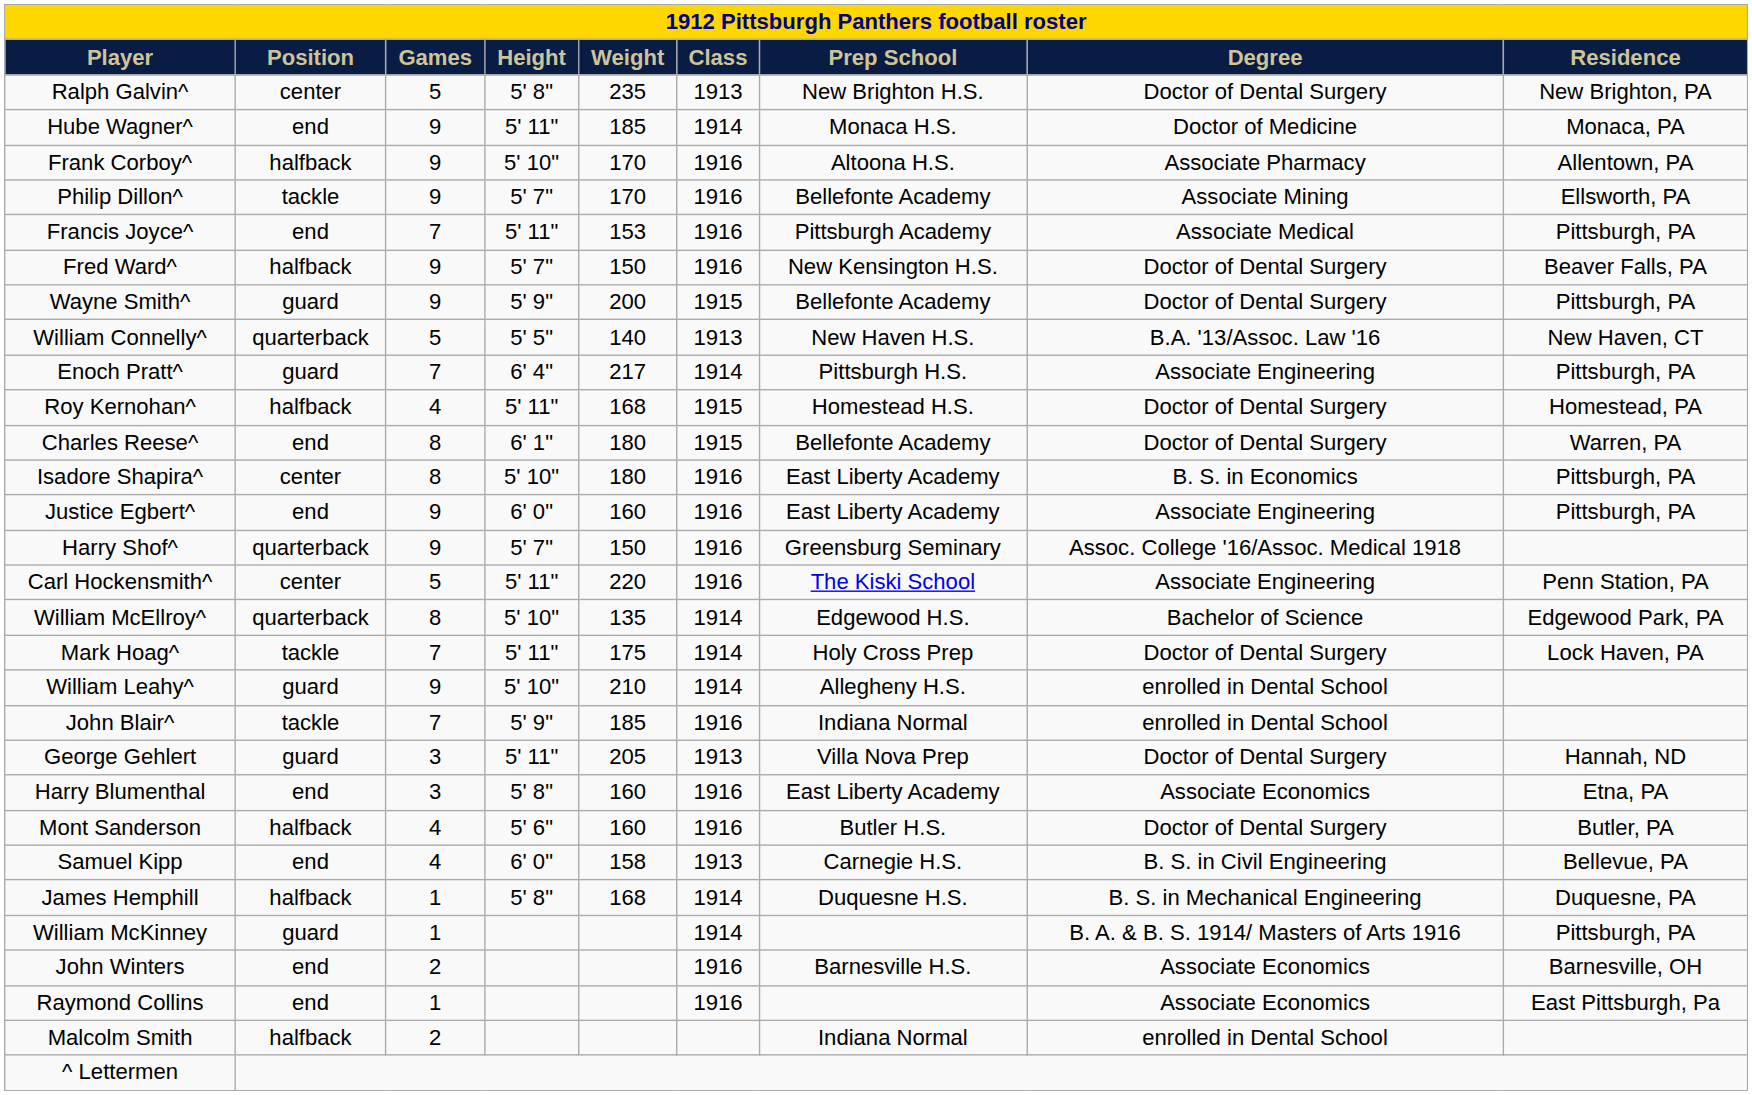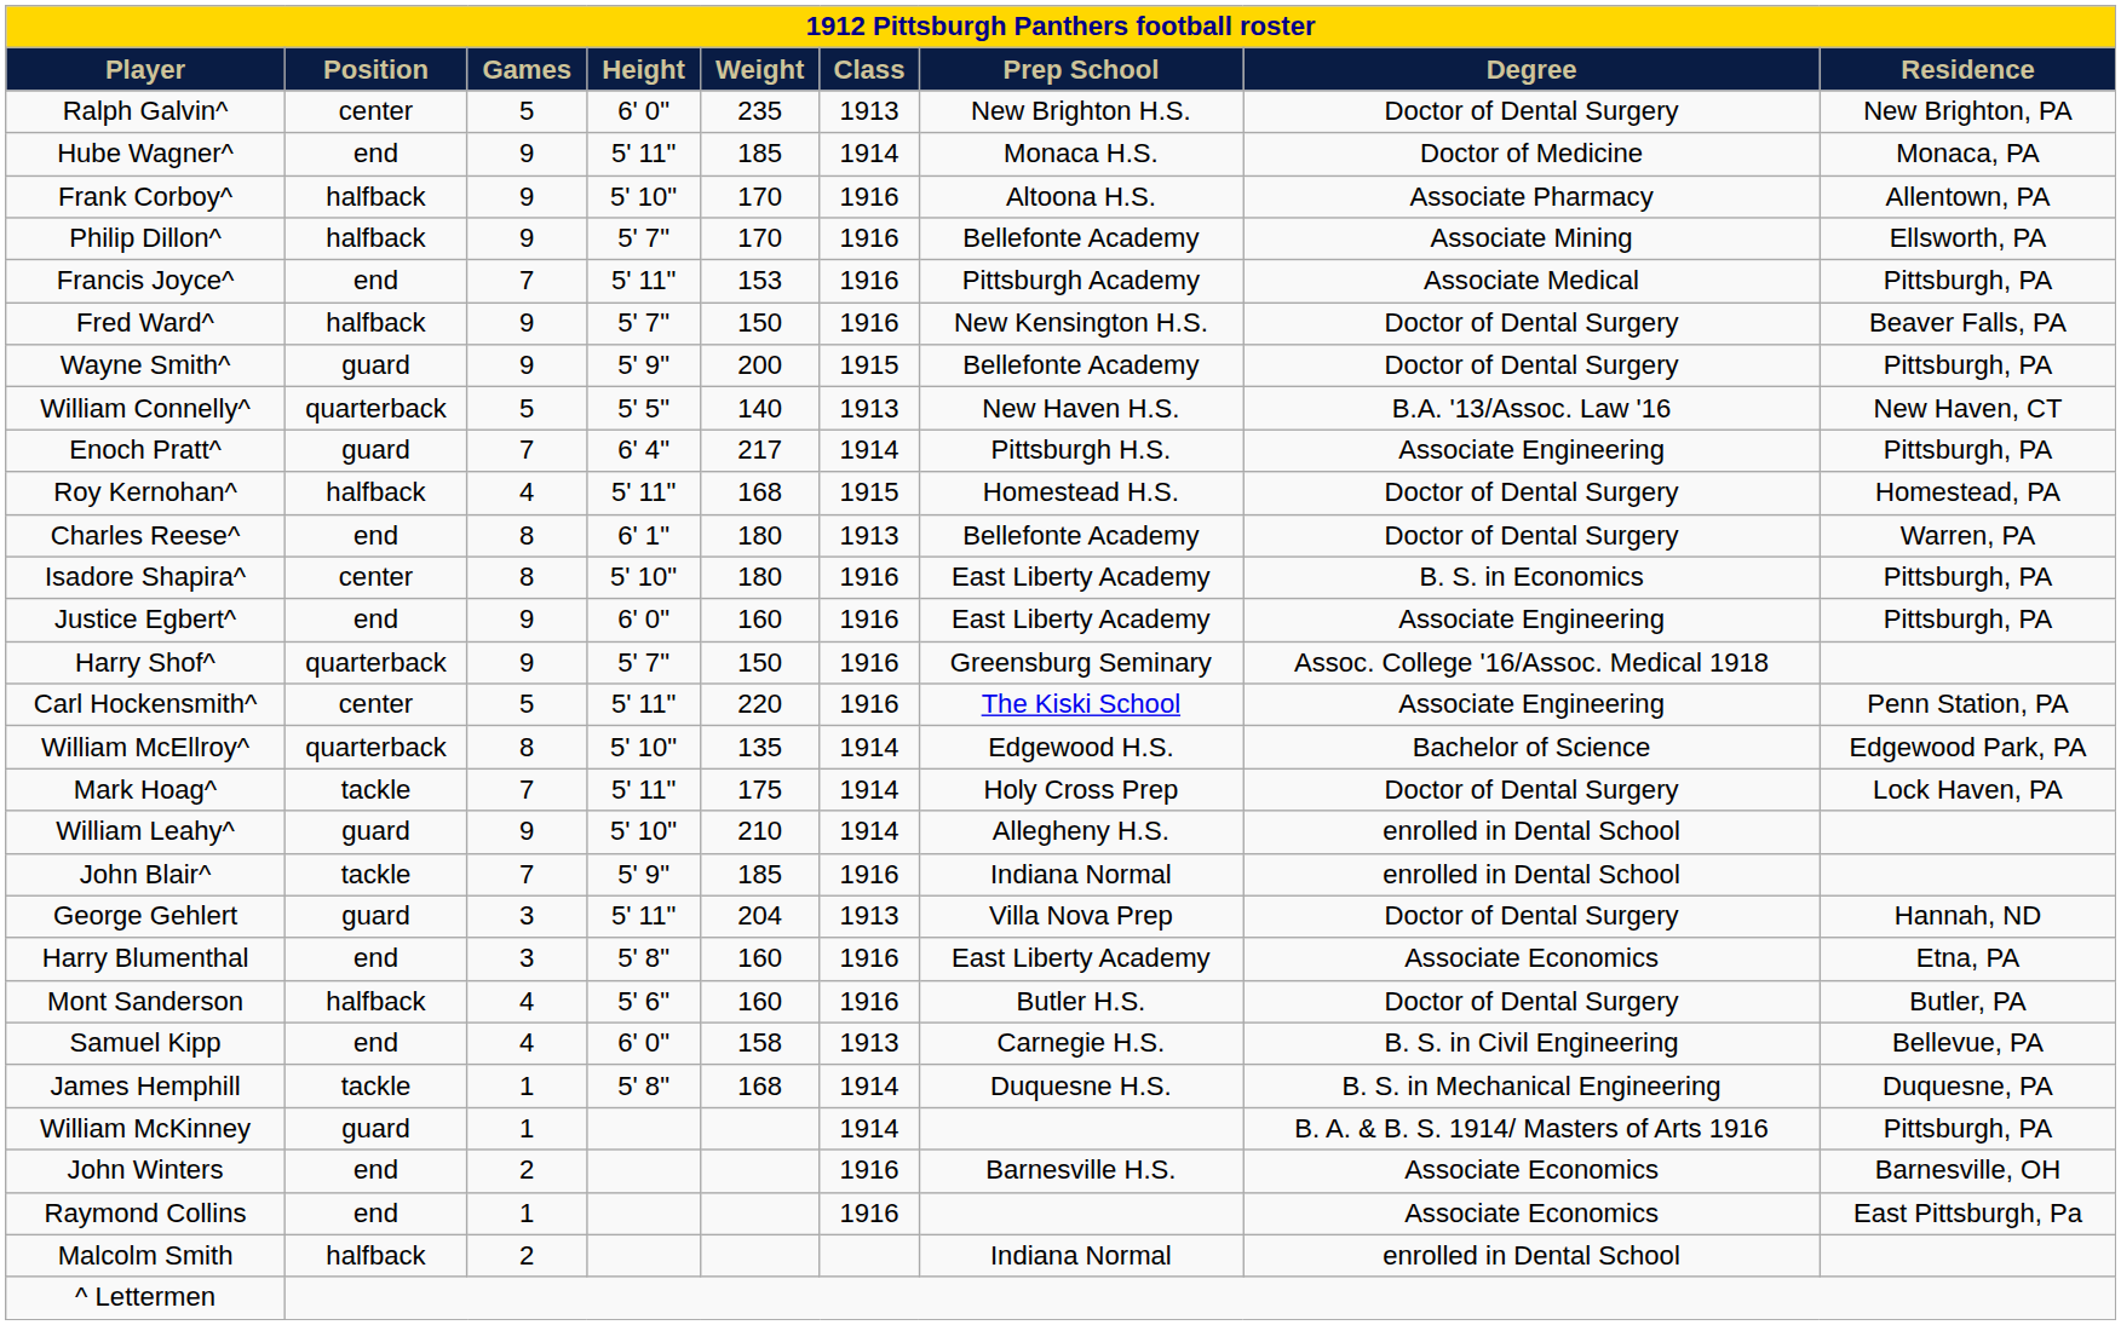Ralph Galvin^ | Height: 5' 8" -> 6' 0"
Philip Dillon^ | Position: tackle -> halfback
Charles Reese^ | Class: 1915 -> 1913
George Gehlert | Weight: 205 -> 204
James Hemphill | Position: halfback -> tackle
